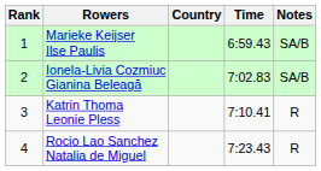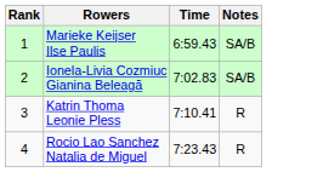- column: Country
